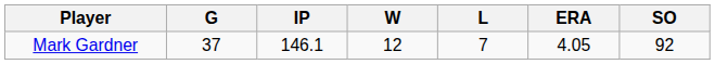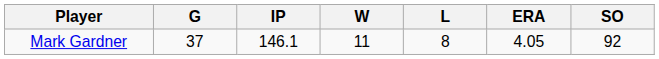Mark Gardner | W: 12 -> 11
Mark Gardner | L: 7 -> 8
